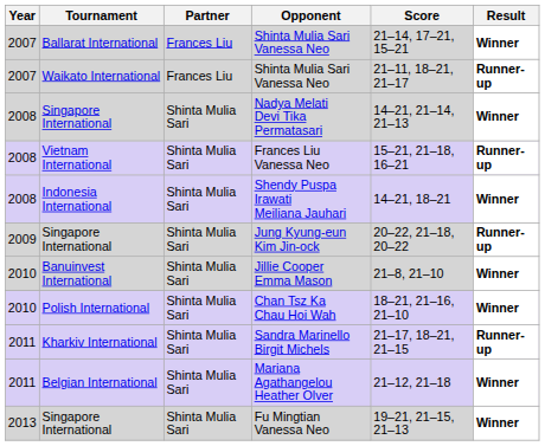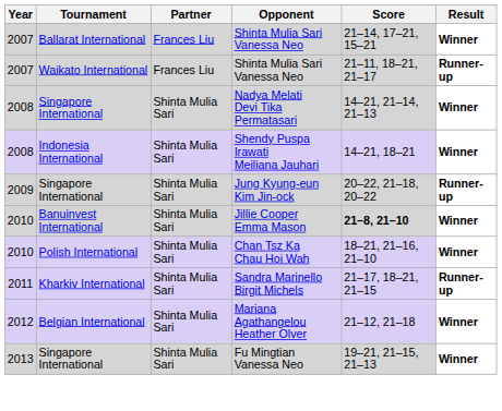- row: 2008 | Vietnam International | Shinta Mulia Sari | Frances Liu Vanessa Neo | 15–21, 21–18, 16–21 | Runner-up
Jillie Cooper Emma Mason | Score: normal -> bold
Mariana Agathangelou Heather Olver | Year: 2011 -> 2012
